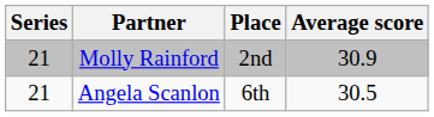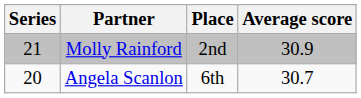Angela Scanlon | Series: 21 -> 20
Angela Scanlon | Average score: 30.5 -> 30.7
